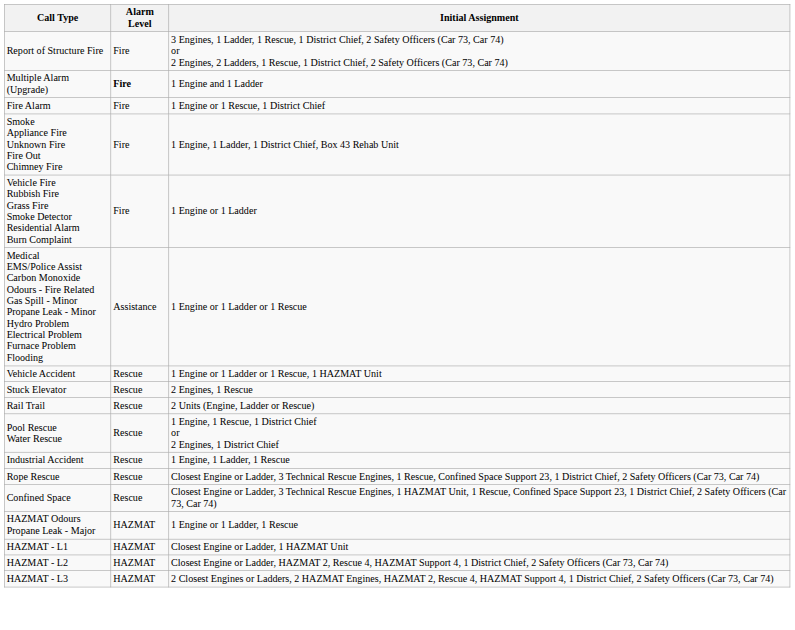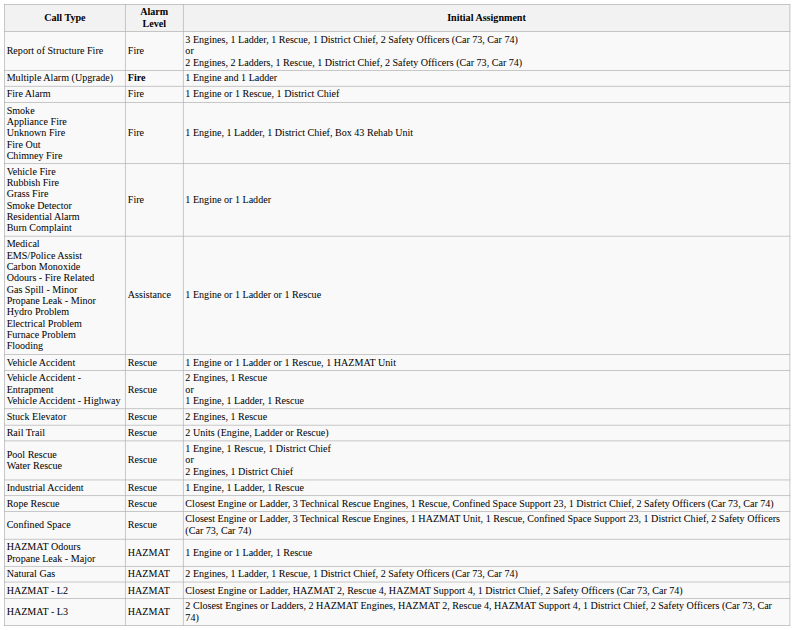+ row: Vehicle Accident - Entrapment Vehicle Accident - Highway | Rescue | 2 Engines, 1 Rescue or 1 Engine, 1 Ladder, 1 Rescue
+ row: Natural Gas | HAZMAT | 2 Engines, 1 Ladder, 1 Rescue, 1 District Chief, 2 Safety Officers (Car 73, Car 74)
- row: HAZMAT - L1 | HAZMAT | Closest Engine or Ladder, 1 HAZMAT Unit
